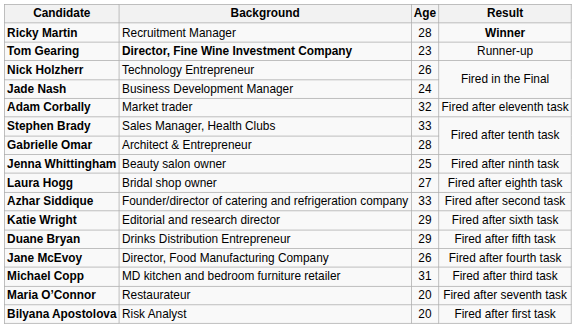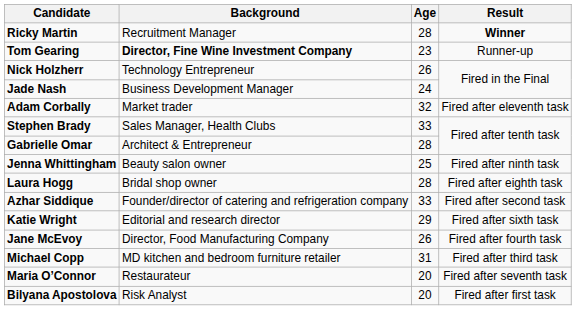Laura Hogg | Age: 27 -> 28
- row: Duane Bryan | Drinks Distribution Entrepreneur | 29 | Fired after fifth task
